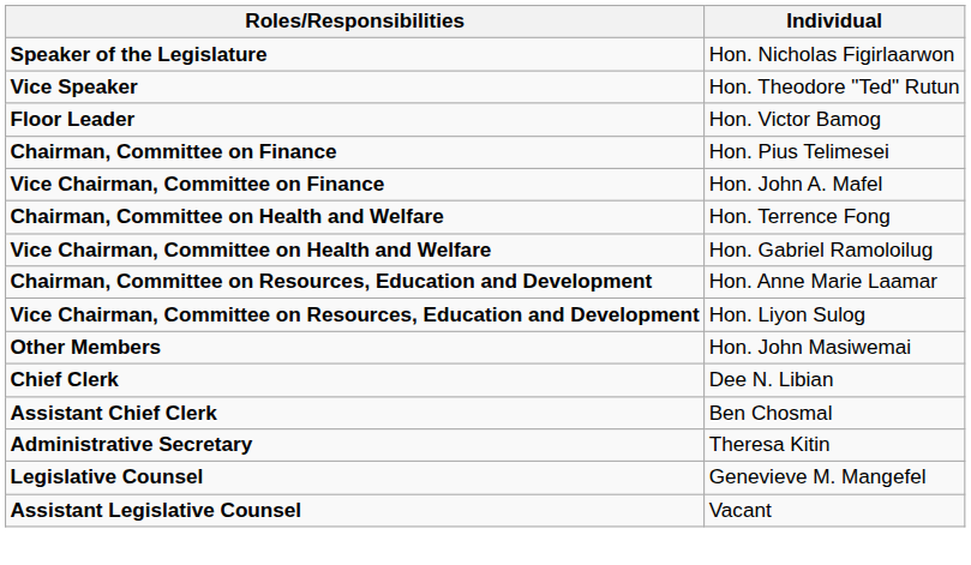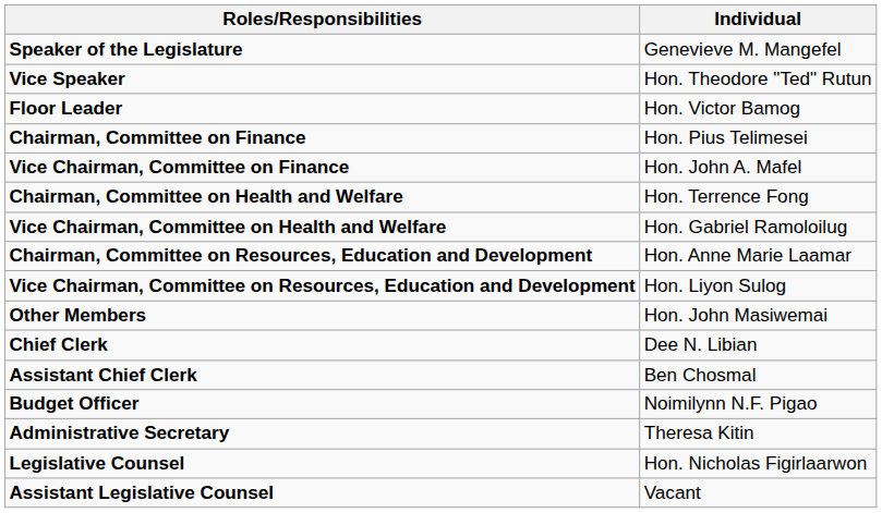Speaker of the Legislature | Individual: Hon. Nicholas Figirlaarwon -> Genevieve M. Mangefel
+ row: Budget Officer | Noimilynn N.F. Pigao
Legislative Counsel | Individual: Genevieve M. Mangefel -> Hon. Nicholas Figirlaarwon
